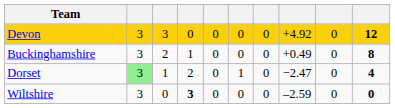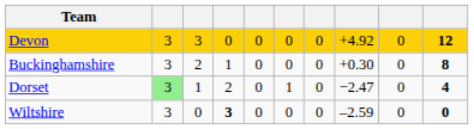Buckinghamshire | column 8: +0.49 -> +0.30
